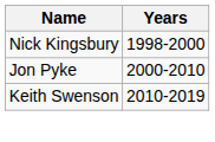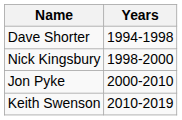+ row: Dave Shorter | 1994-1998
